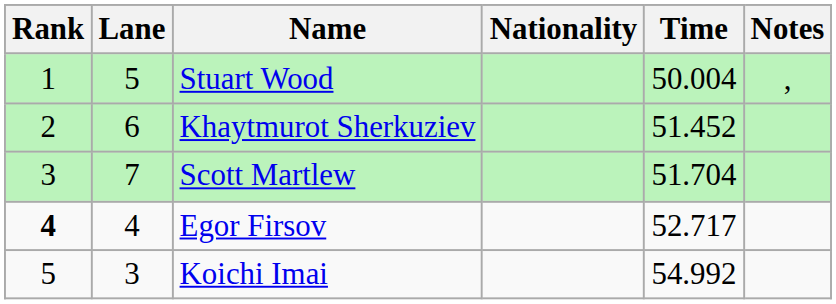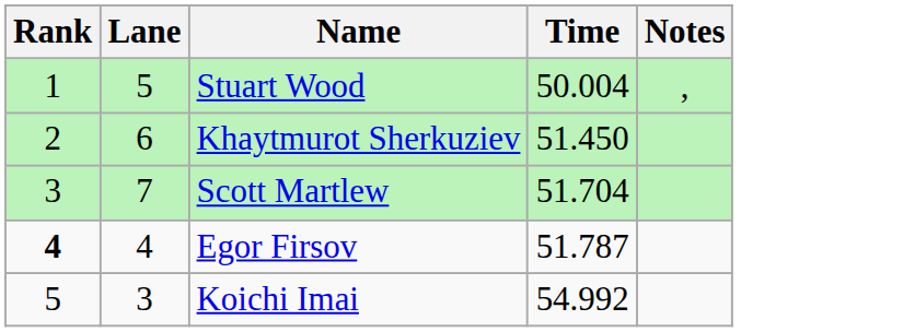- column: Nationality
Khaytmurot Sherkuziev | Time: 51.452 -> 51.450
Egor Firsov | Time: 52.717 -> 51.787
